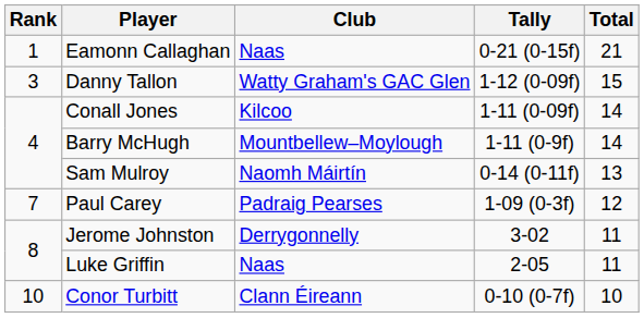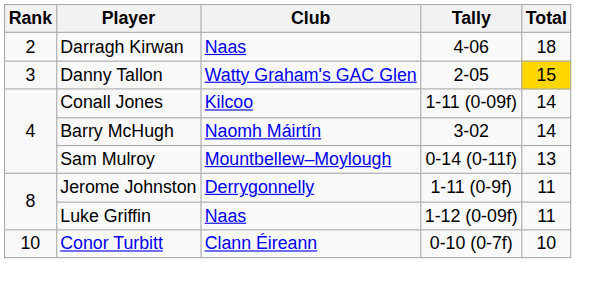- row: 1 | Eamonn Callaghan | Naas | 0-21 (0-15f) | 21
+ row: 2 | Darragh Kirwan | Naas | 4-06 | 18
Danny Tallon | Tally: 1-12 (0-09f) -> 2-05
Danny Tallon | Total: no background -> gold background
Barry McHugh | Club: Mountbellew–Moylough -> Naomh Máirtín
Barry McHugh | Tally: 1-11 (0-9f) -> 3-02
Sam Mulroy | Club: Naomh Máirtín -> Mountbellew–Moylough
- row: 7 | Paul Carey | Padraig Pearses | 1-09 (0-3f) | 12
Jerome Johnston | Tally: 3-02 -> 1-11 (0-9f)
Luke Griffin | Tally: 2-05 -> 1-12 (0-09f)
